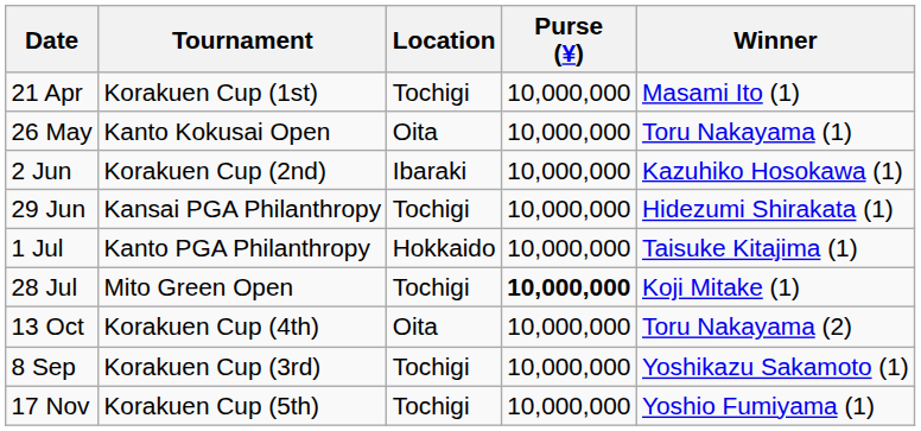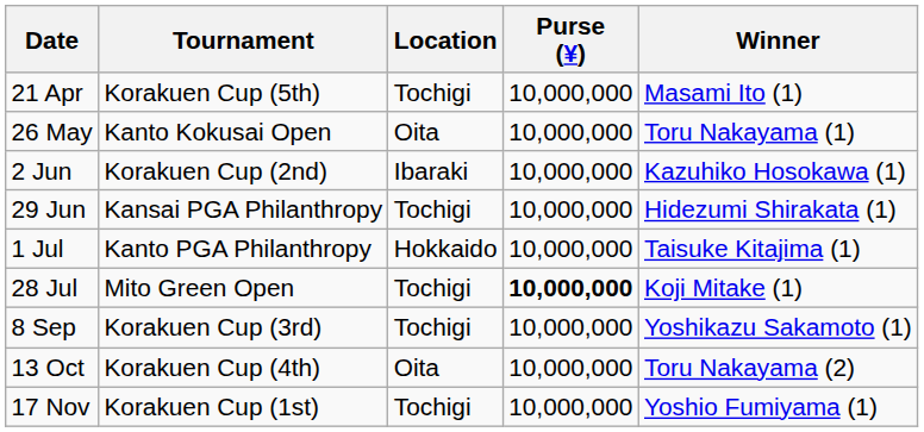21 Apr | Tournament: Korakuen Cup (1st) -> Korakuen Cup (5th)
rows swapped: 8 Sep <-> 13 Oct
17 Nov | Tournament: Korakuen Cup (5th) -> Korakuen Cup (1st)
